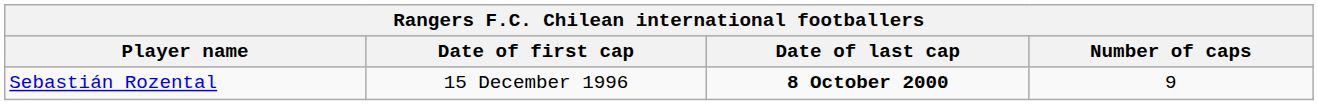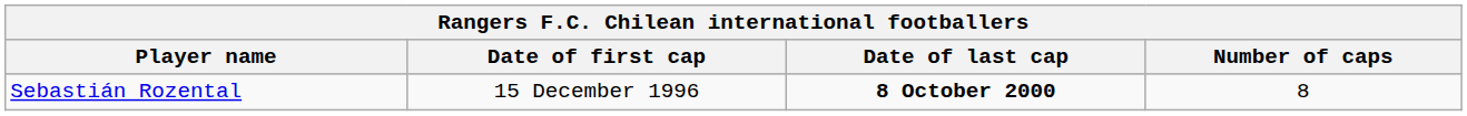Sebastián Rozental | Number of caps: 9 -> 8
